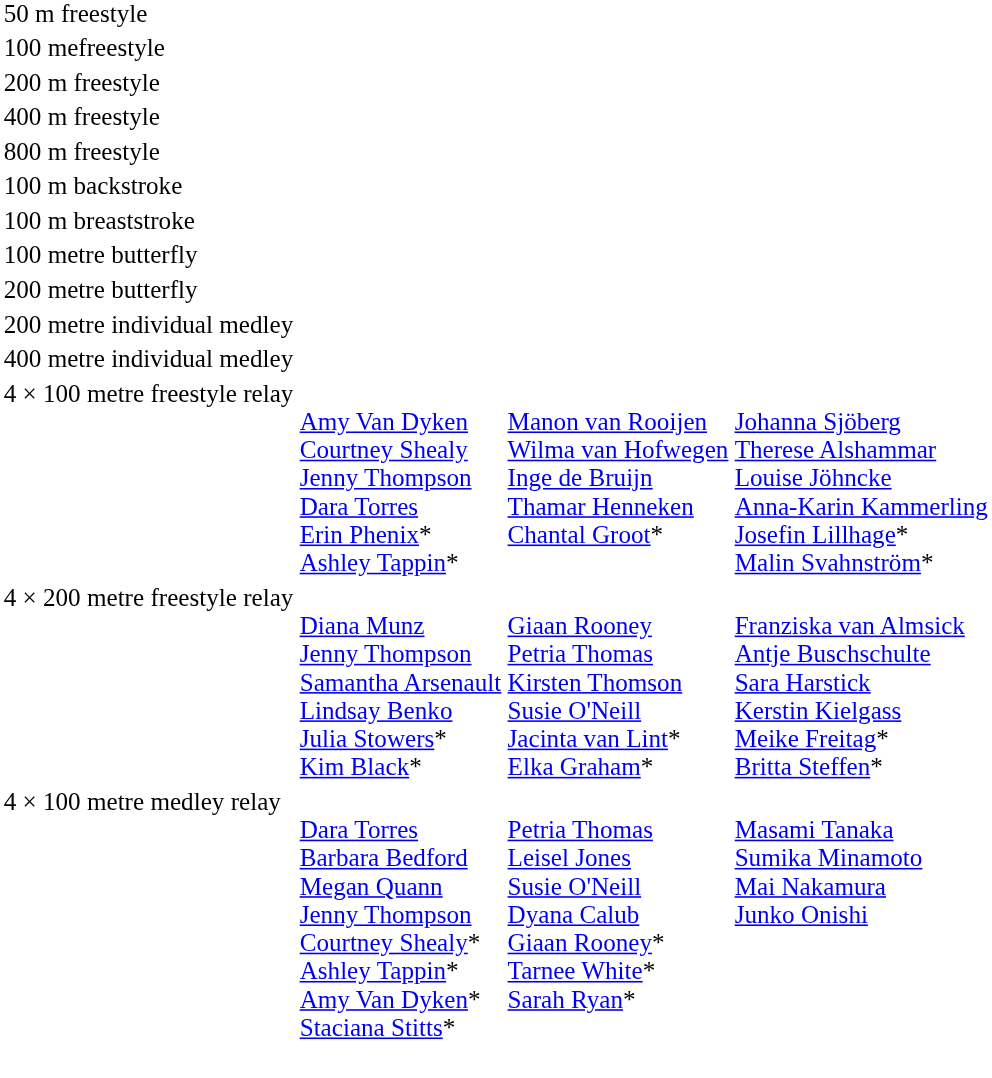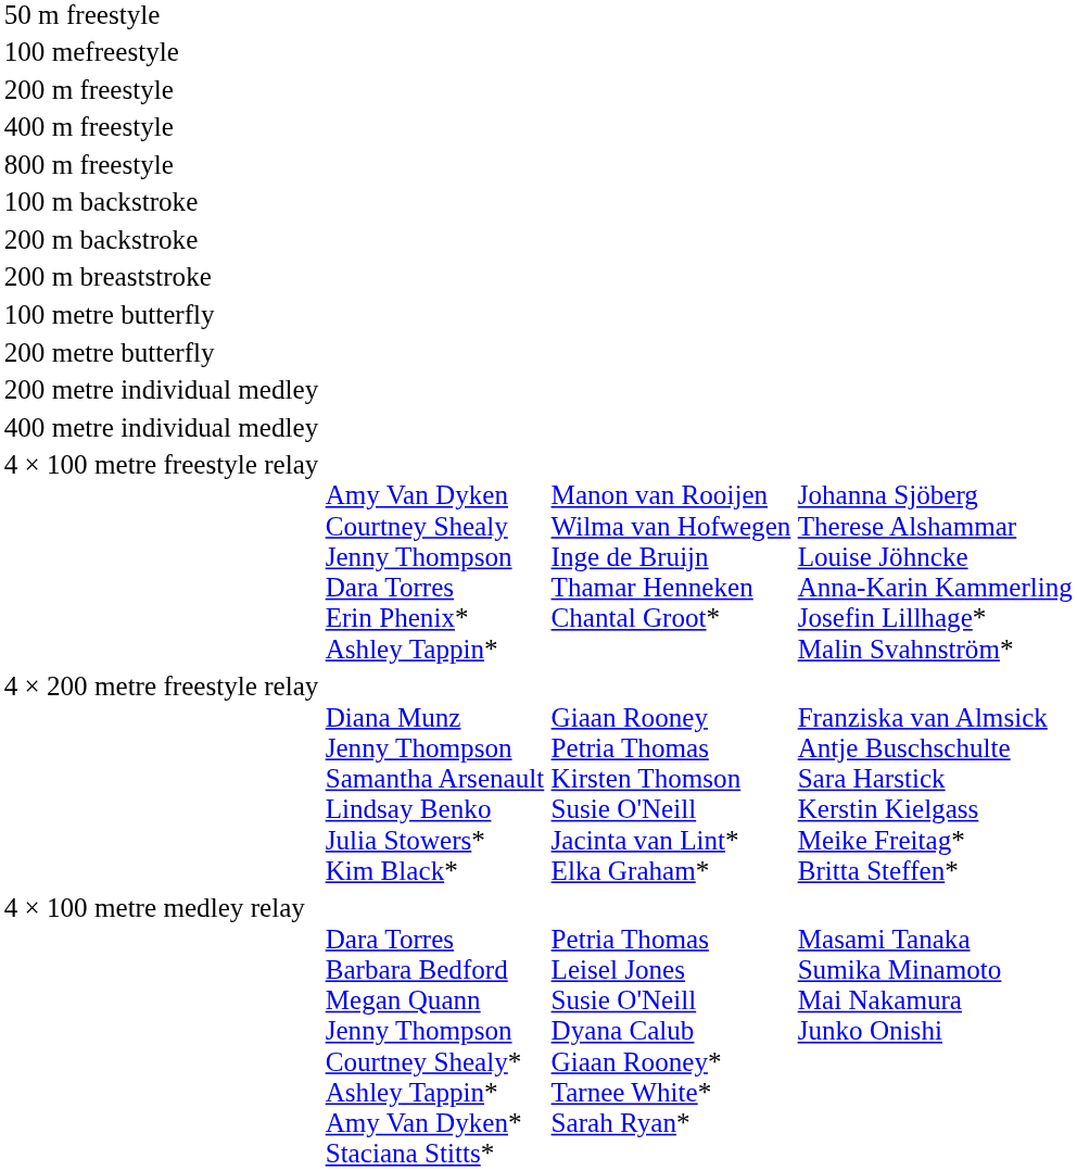+ row: 200 m backstroke
- row: 100 m breaststroke
+ row: 200 m breaststroke
